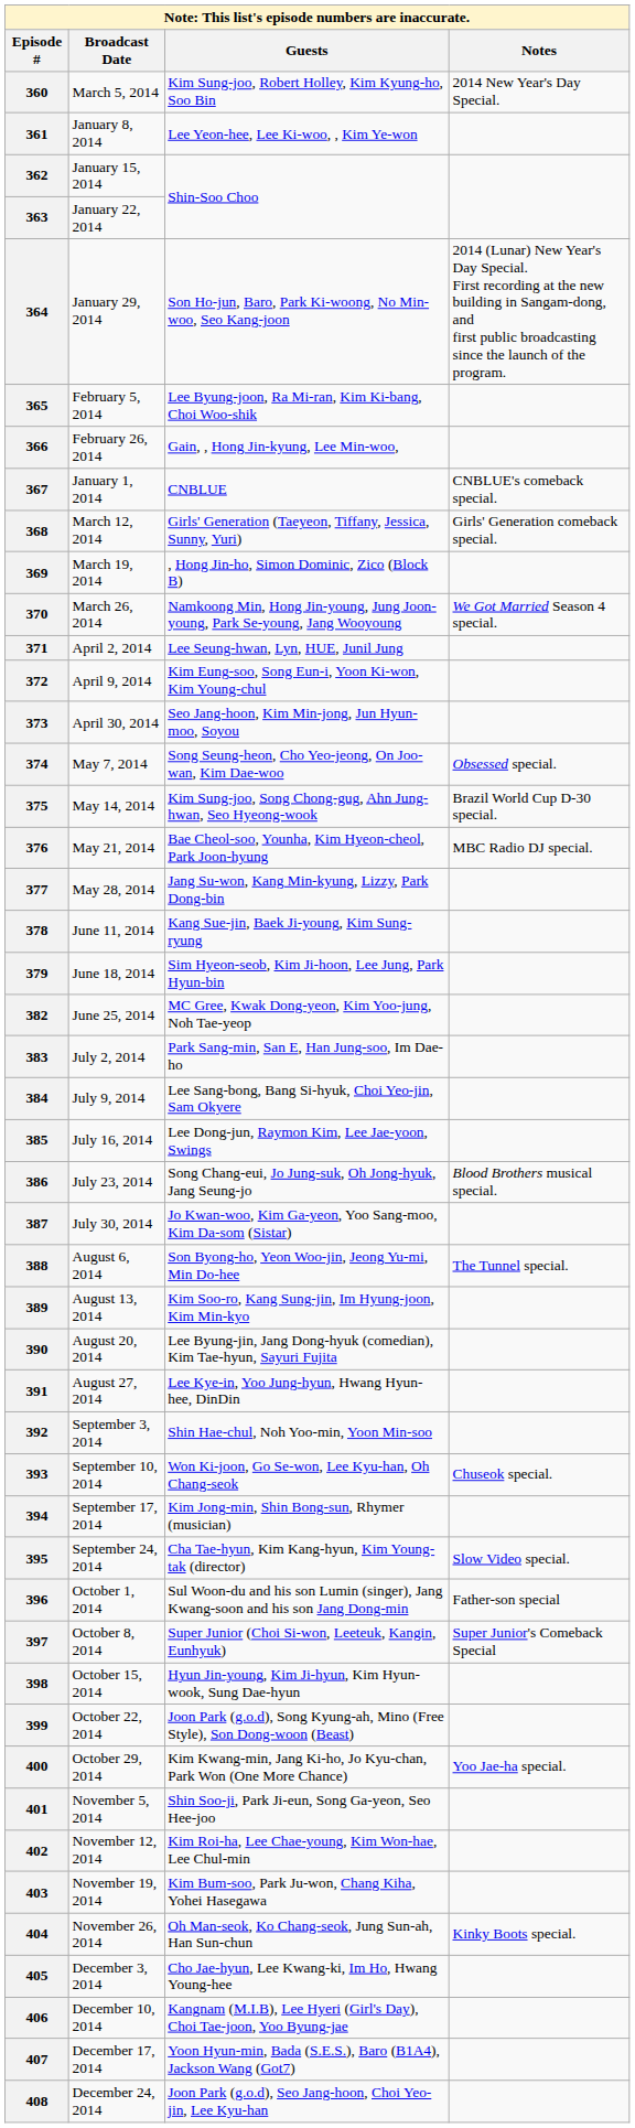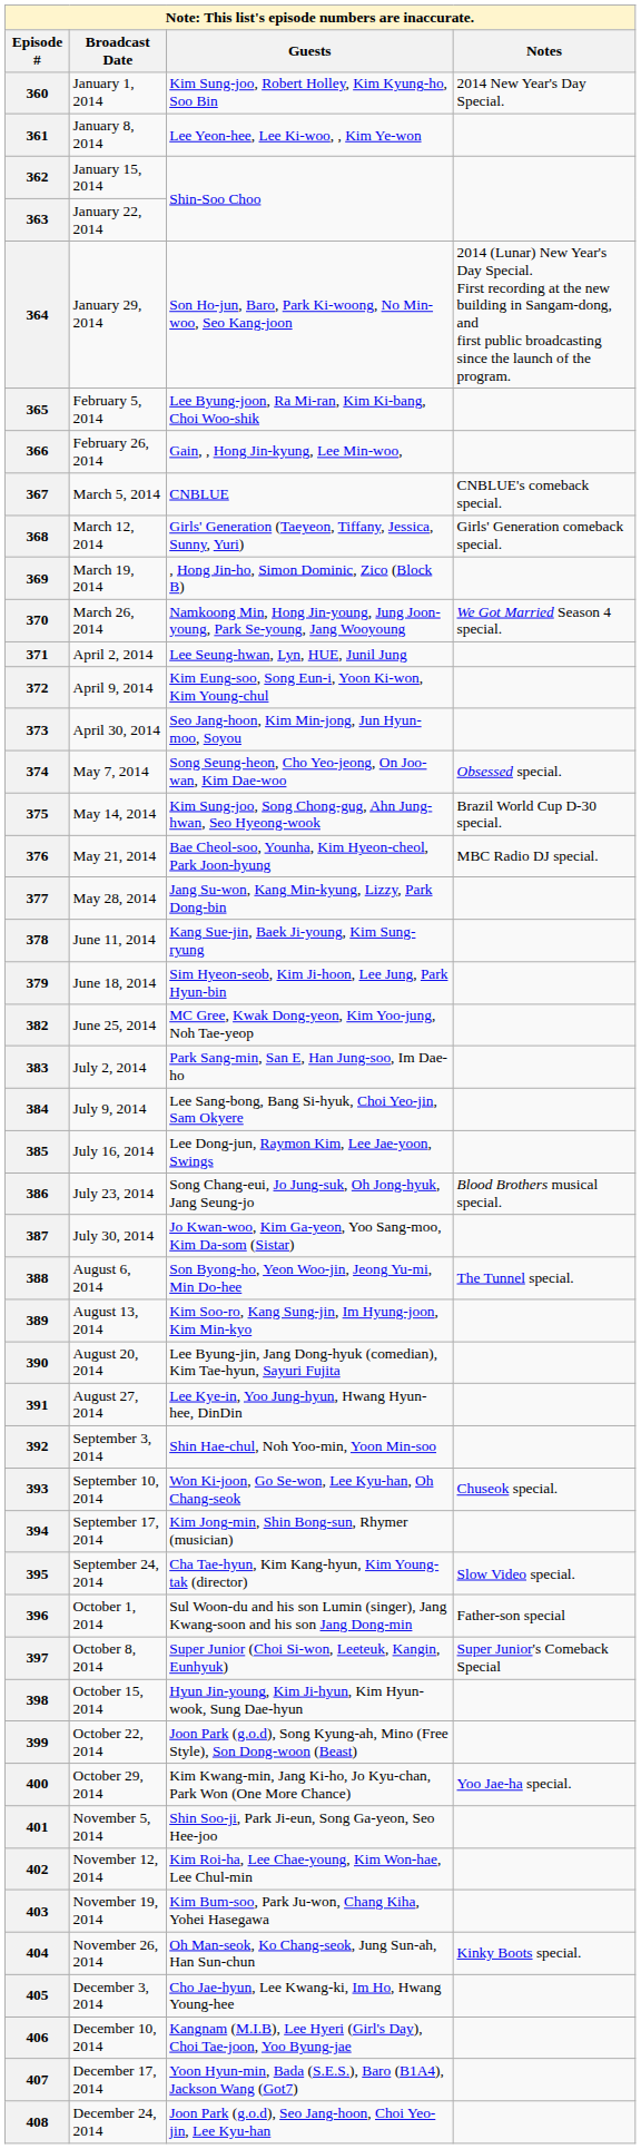360 | Broadcast Date: March 5, 2014 -> January 1, 2014
367 | Broadcast Date: January 1, 2014 -> March 5, 2014
